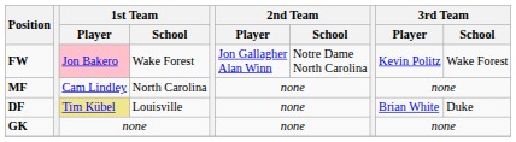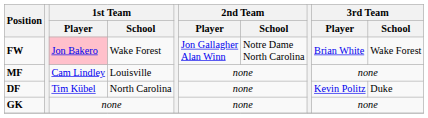FW | 3rd Team / Player: Kevin Politz -> Brian White
MF | 1st Team / School: North Carolina -> Louisville
DF | 1st Team / Player: khaki background -> no background
DF | 1st Team / School: Louisville -> North Carolina
DF | 3rd Team / Player: Brian White -> Kevin Politz
